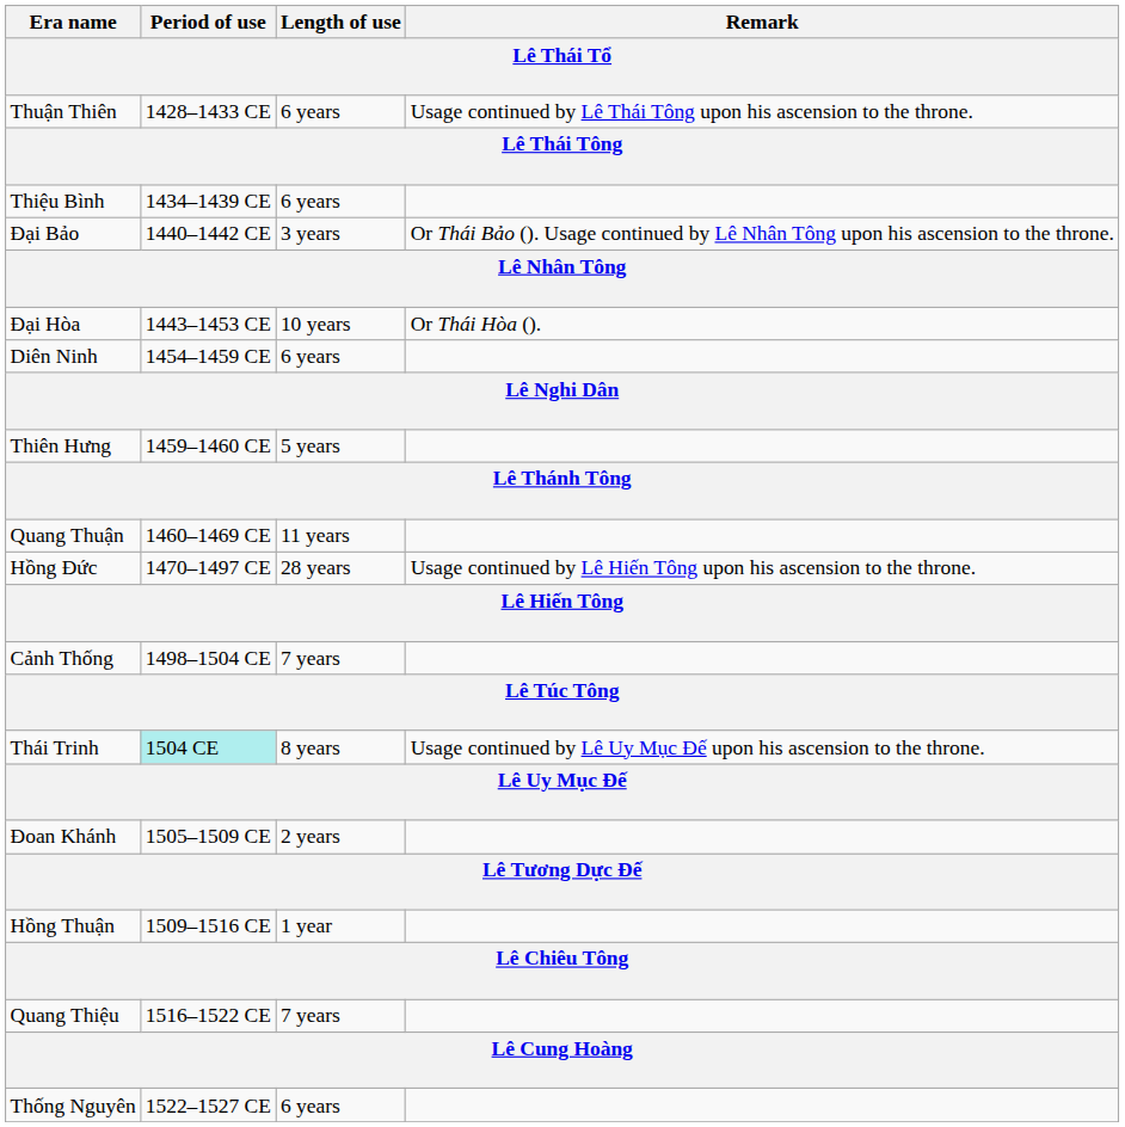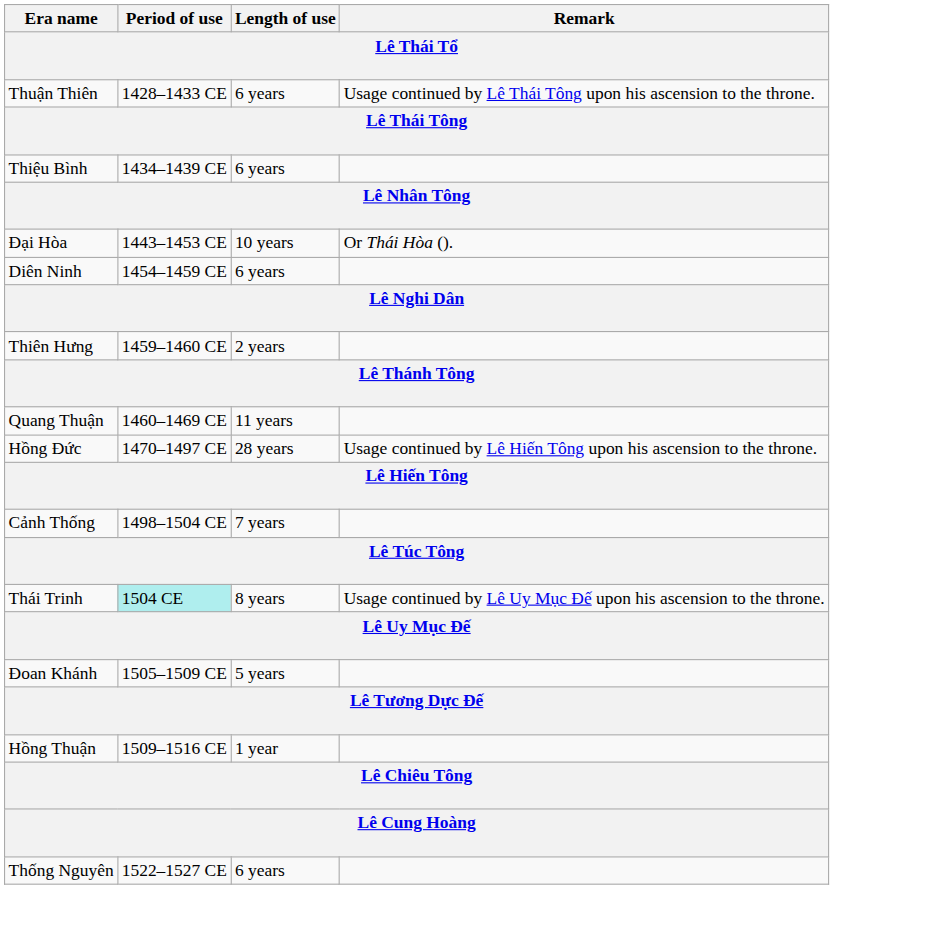- row: Đại Bảo | 1440–1442 CE | 3 years | Or Thái Bảo (). Usage continued by Lê Nhân Tông upon his ascension to the throne.
Thiên Hưng | Length of use: 5 years -> 2 years
Đoan Khánh | Length of use: 2 years -> 5 years
- row: Quang Thiệu | 1516–1522 CE | 7 years
